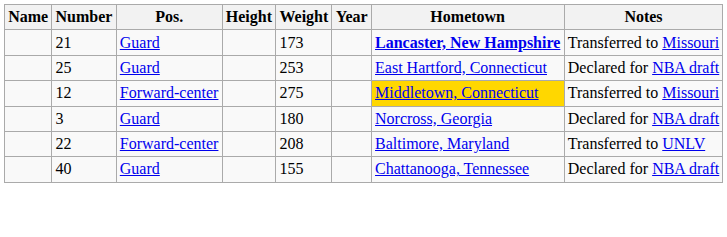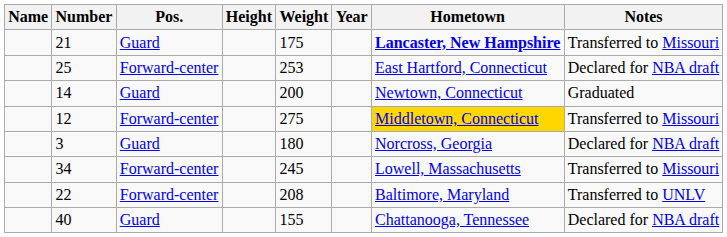21 | Weight: 173 -> 175
25 | Pos.: Guard -> Forward-center
+ row: 14 | Guard | 200 | Newtown, Connecticut | Graduated
+ row: 34 | Forward-center | 245 | Lowell, Massachusetts | Transferred to Missouri
